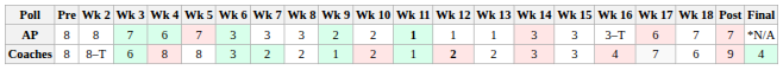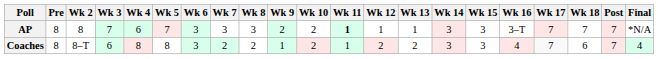AP | Wk 17: 6 -> 7
Coaches | Wk 12: bold -> normal
Coaches | Post: 9 -> 7
